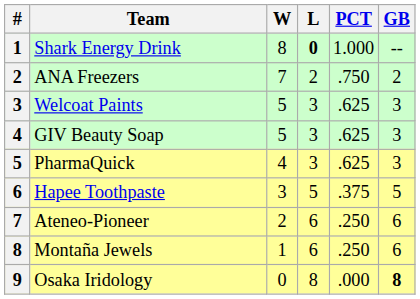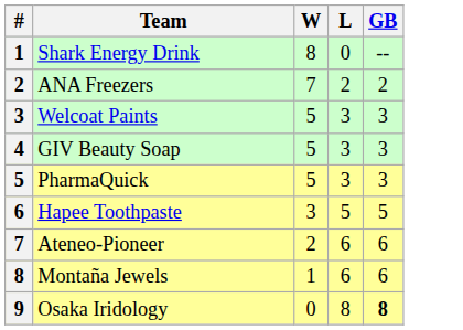- column: PCT | 1.000 | .750 | .625 | .625 | .625 | .375 | .250 | .250 | .000
Shark Energy Drink | L: bold -> normal
PharmaQuick | W: 4 -> 5
